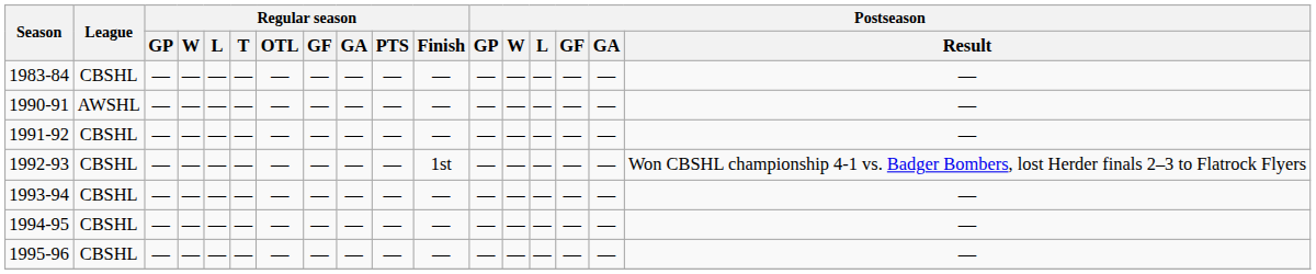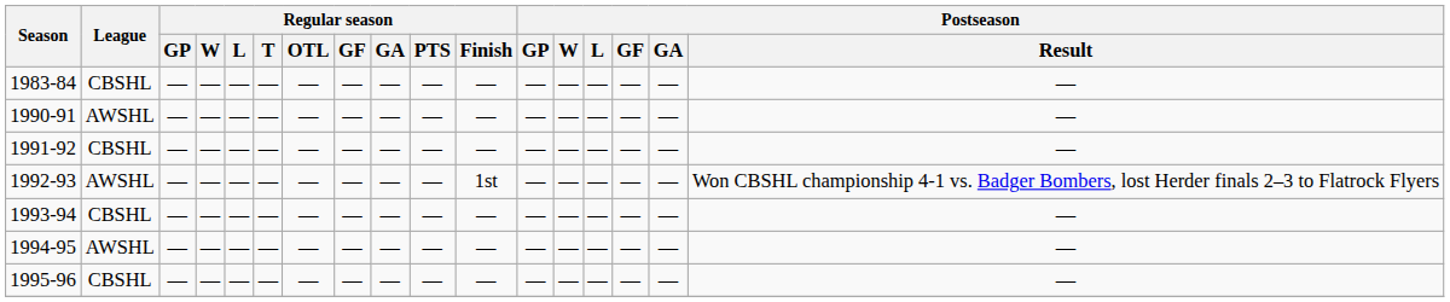1992-93 | League: CBSHL -> AWSHL
1994-95 | League: CBSHL -> AWSHL
